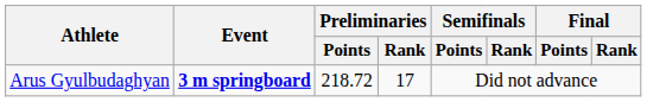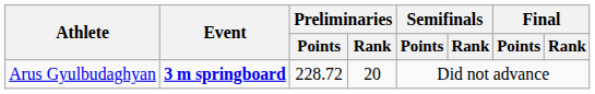Arus Gyulbudaghyan | Preliminaries / Points: 218.72 -> 228.72
Arus Gyulbudaghyan | Preliminaries / Rank: 17 -> 20
